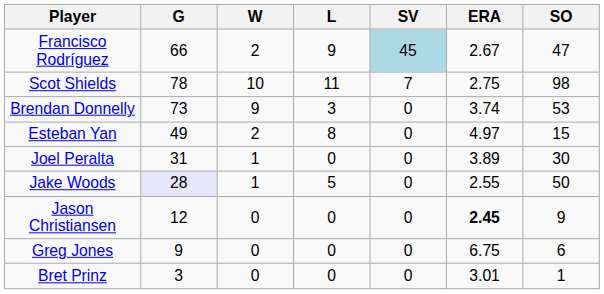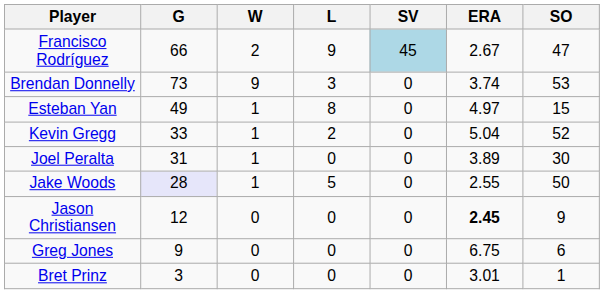- row: Scot Shields | 78 | 10 | 11 | 7 | 2.75 | 98
Esteban Yan | W: 2 -> 1
+ row: Kevin Gregg | 33 | 1 | 2 | 0 | 5.04 | 52
